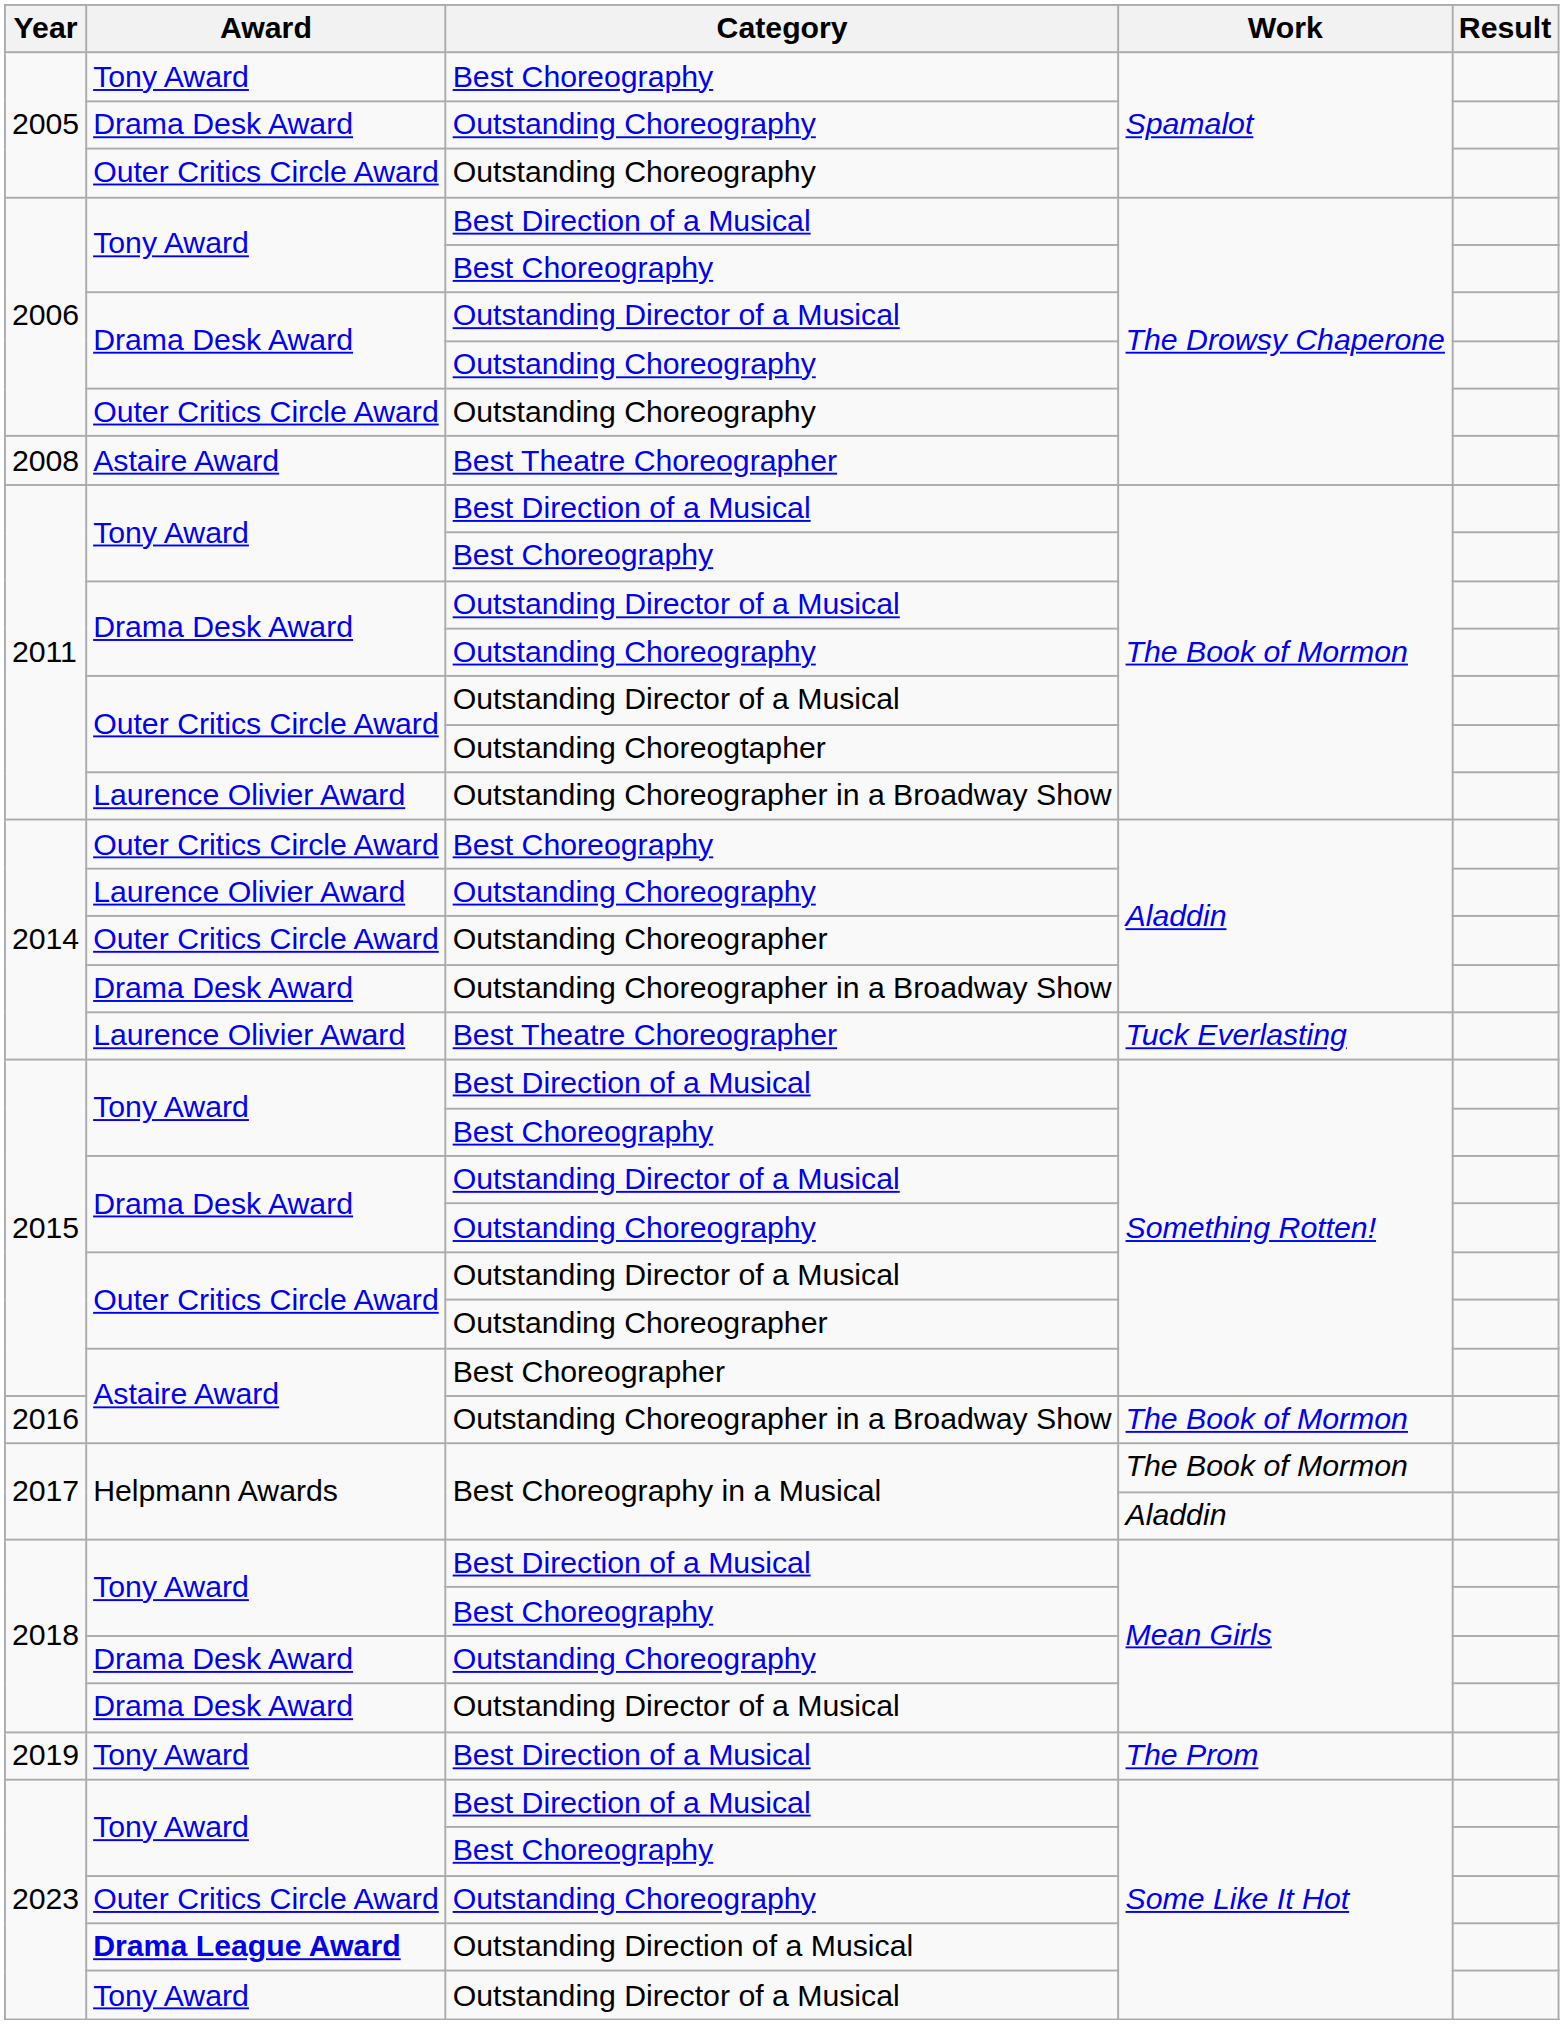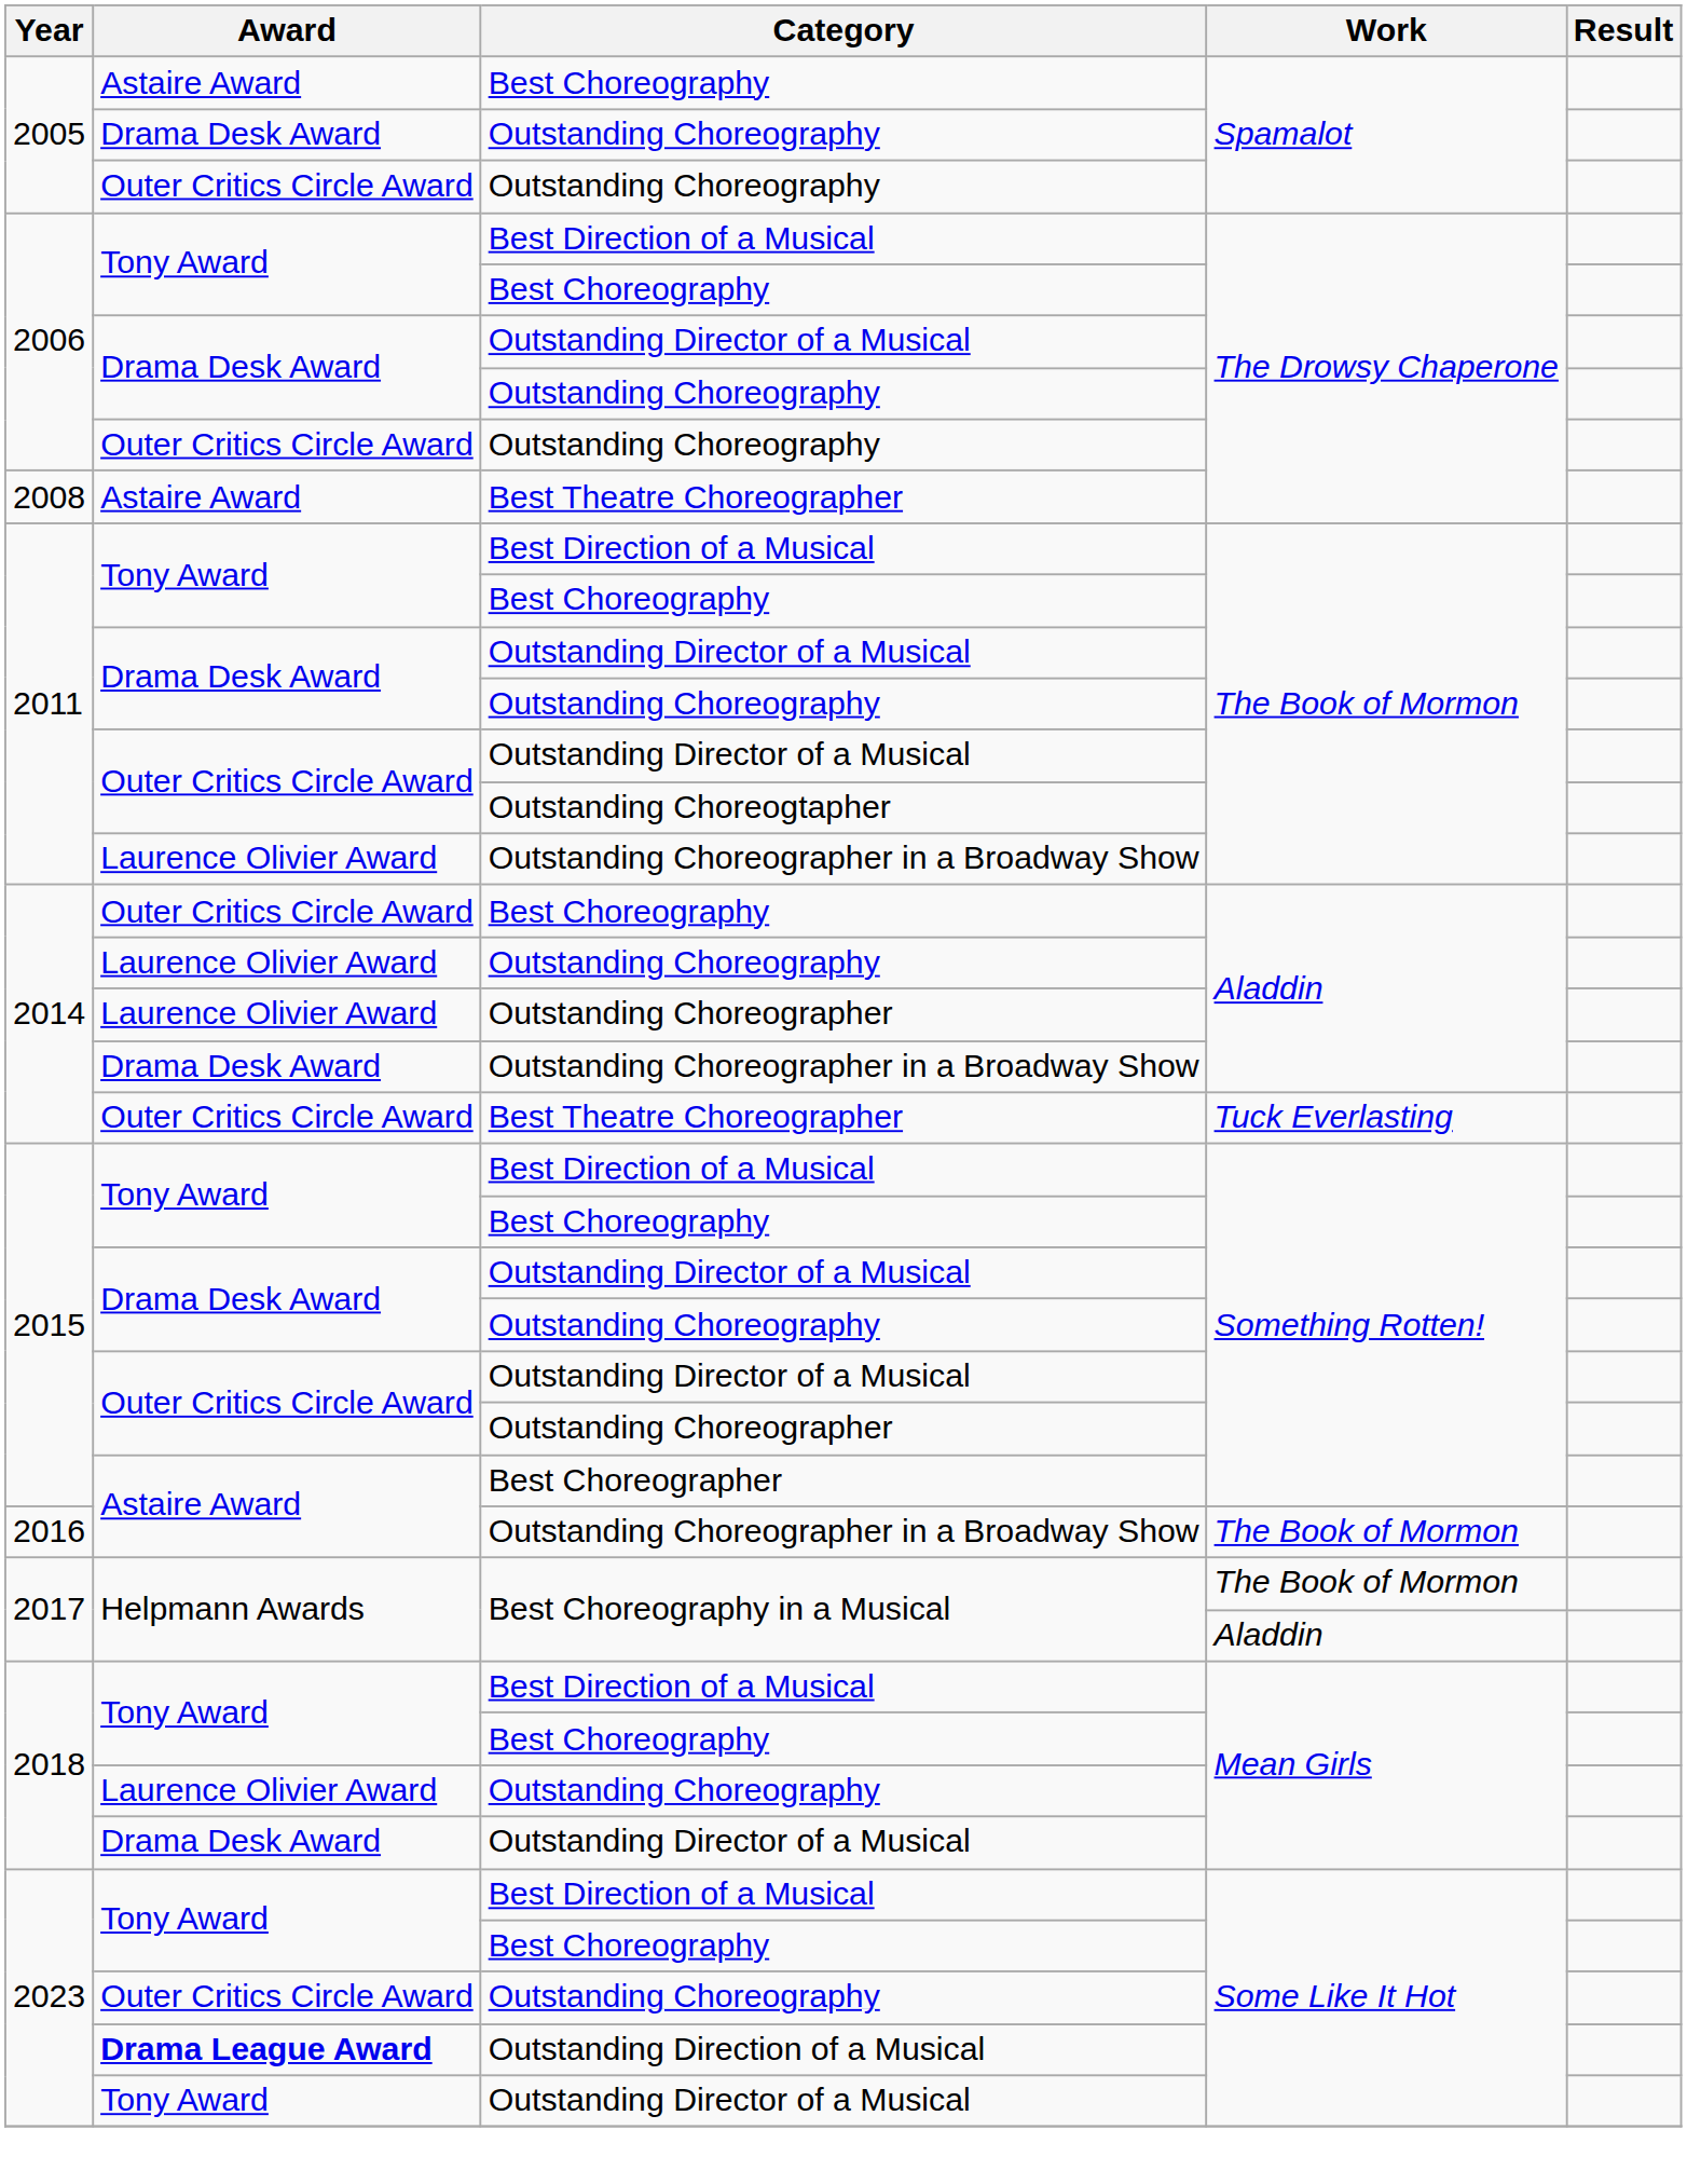2005 / Best Choreography | Award: Tony Award -> Astaire Award
2014 / Outstanding Choreographer | Award: Outer Critics Circle Award -> Laurence Olivier Award
2014 / Best Theatre Choreographer | Award: Laurence Olivier Award -> Outer Critics Circle Award
2018 / Outstanding Choreography | Award: Drama Desk Award -> Laurence Olivier Award
- row: 2019 | Tony Award | Best Direction of a Musical | The Prom
